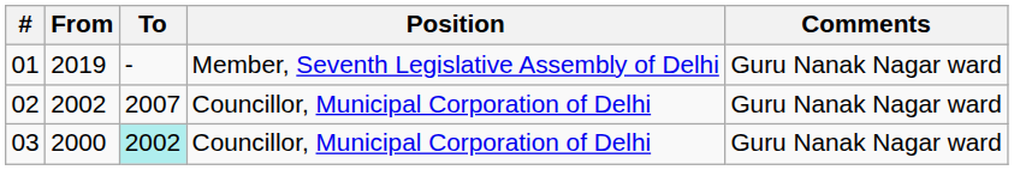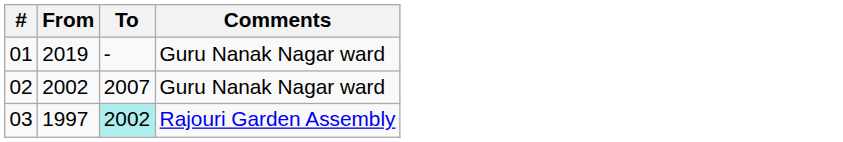- column: Position | Member, Seventh Legislative Assembly of Delhi | Councillor, Municipal Corporation of Delhi | Councillor, Municipal Corporation of Delhi
03 | From: 2000 -> 1997
03 | Comments: Guru Nanak Nagar ward -> Rajouri Garden Assembly
